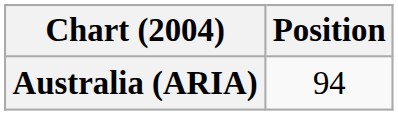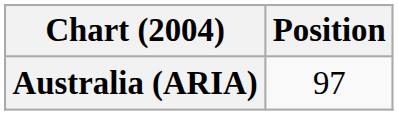Australia (ARIA) | Position: 94 -> 97
